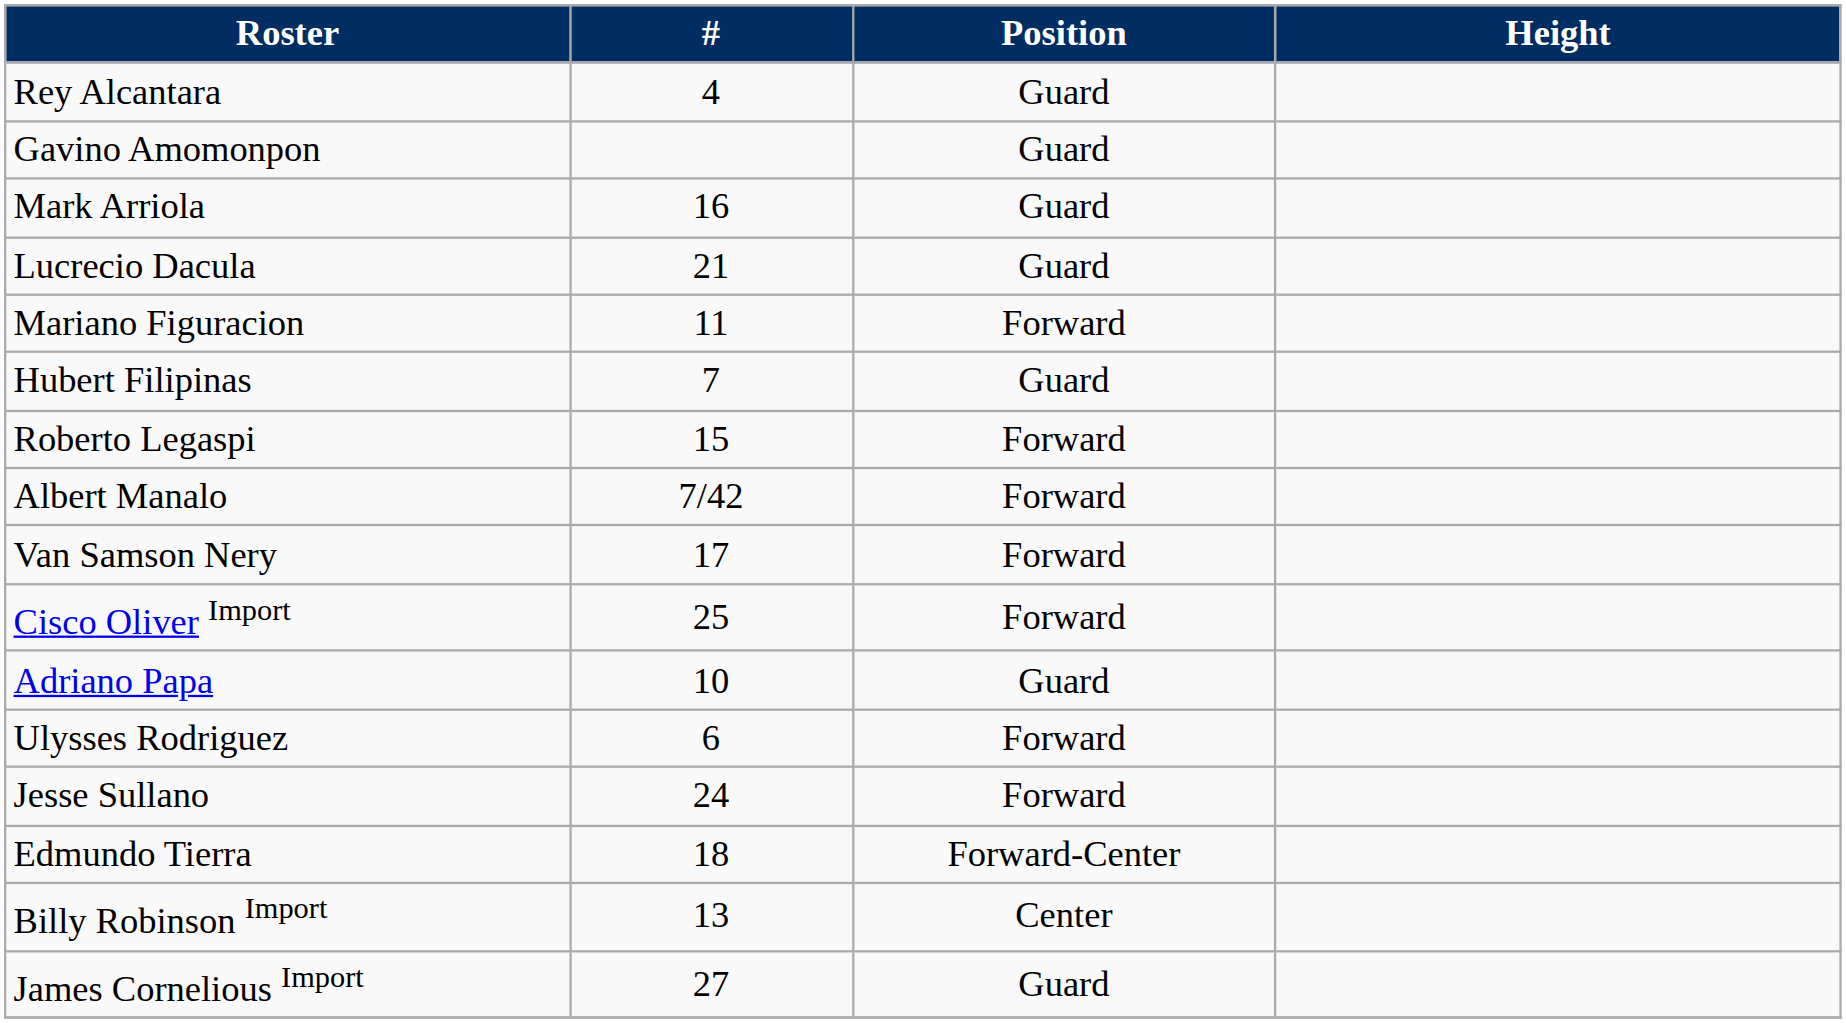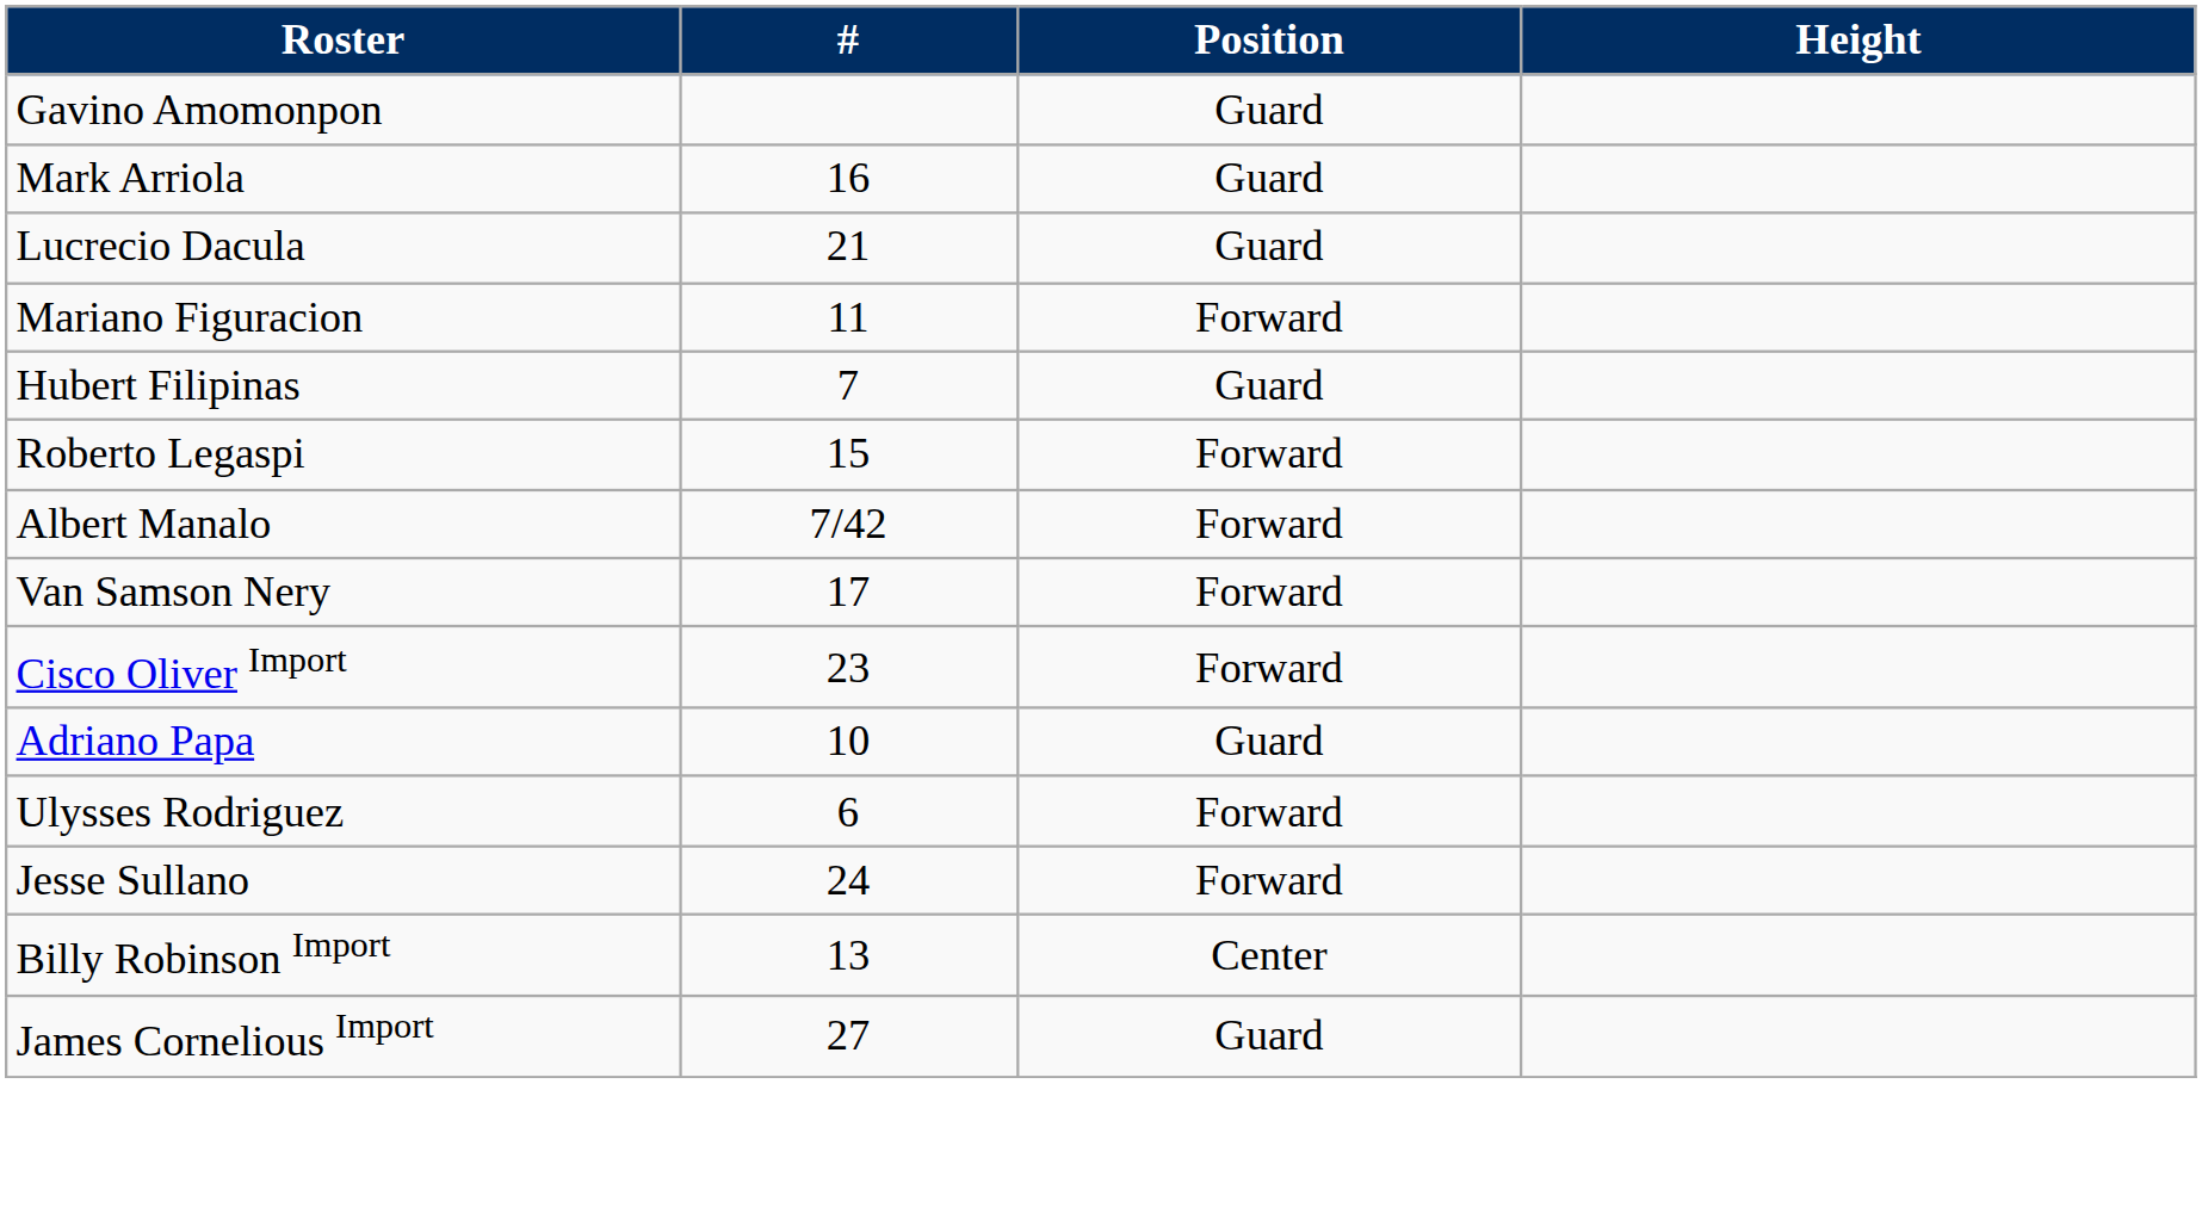- row: Rey Alcantara | 4 | Guard
Cisco Oliver Import | #: 25 -> 23
- row: Edmundo Tierra | 18 | Forward-Center
